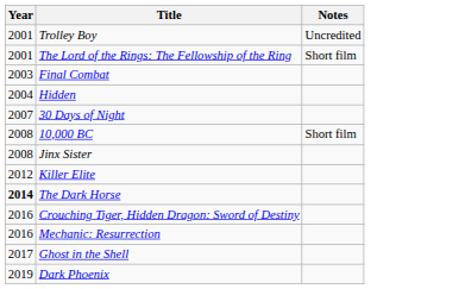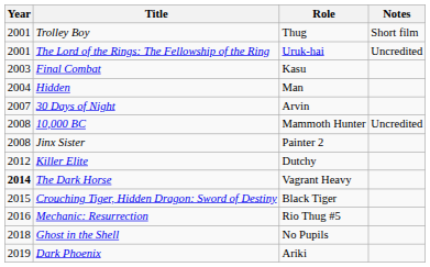+ column: Role | Thug | Uruk-hai | Kasu | Man | Arvin | Mammoth Hunter | Painter 2 | Dutchy | Vagrant Heavy | Black Tiger | Rio Thug #5 | No Pupils | Ariki
Trolley Boy | Notes: Uncredited -> Short film
The Lord of the Rings: The Fellowship of the Ring | Notes: Short film -> Uncredited
10,000 BC | Notes: Short film -> Uncredited
Crouching Tiger, Hidden Dragon: Sword of Destiny | Year: 2016 -> 2015
Ghost in the Shell | Year: 2017 -> 2018
